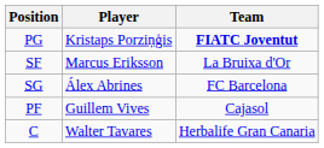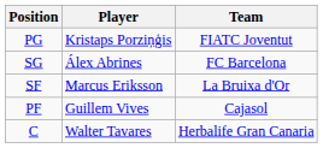PG | Team: bold -> normal
rows swapped: SG <-> SF
